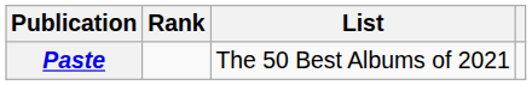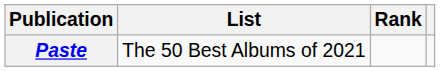columns swapped: List <-> Rank
